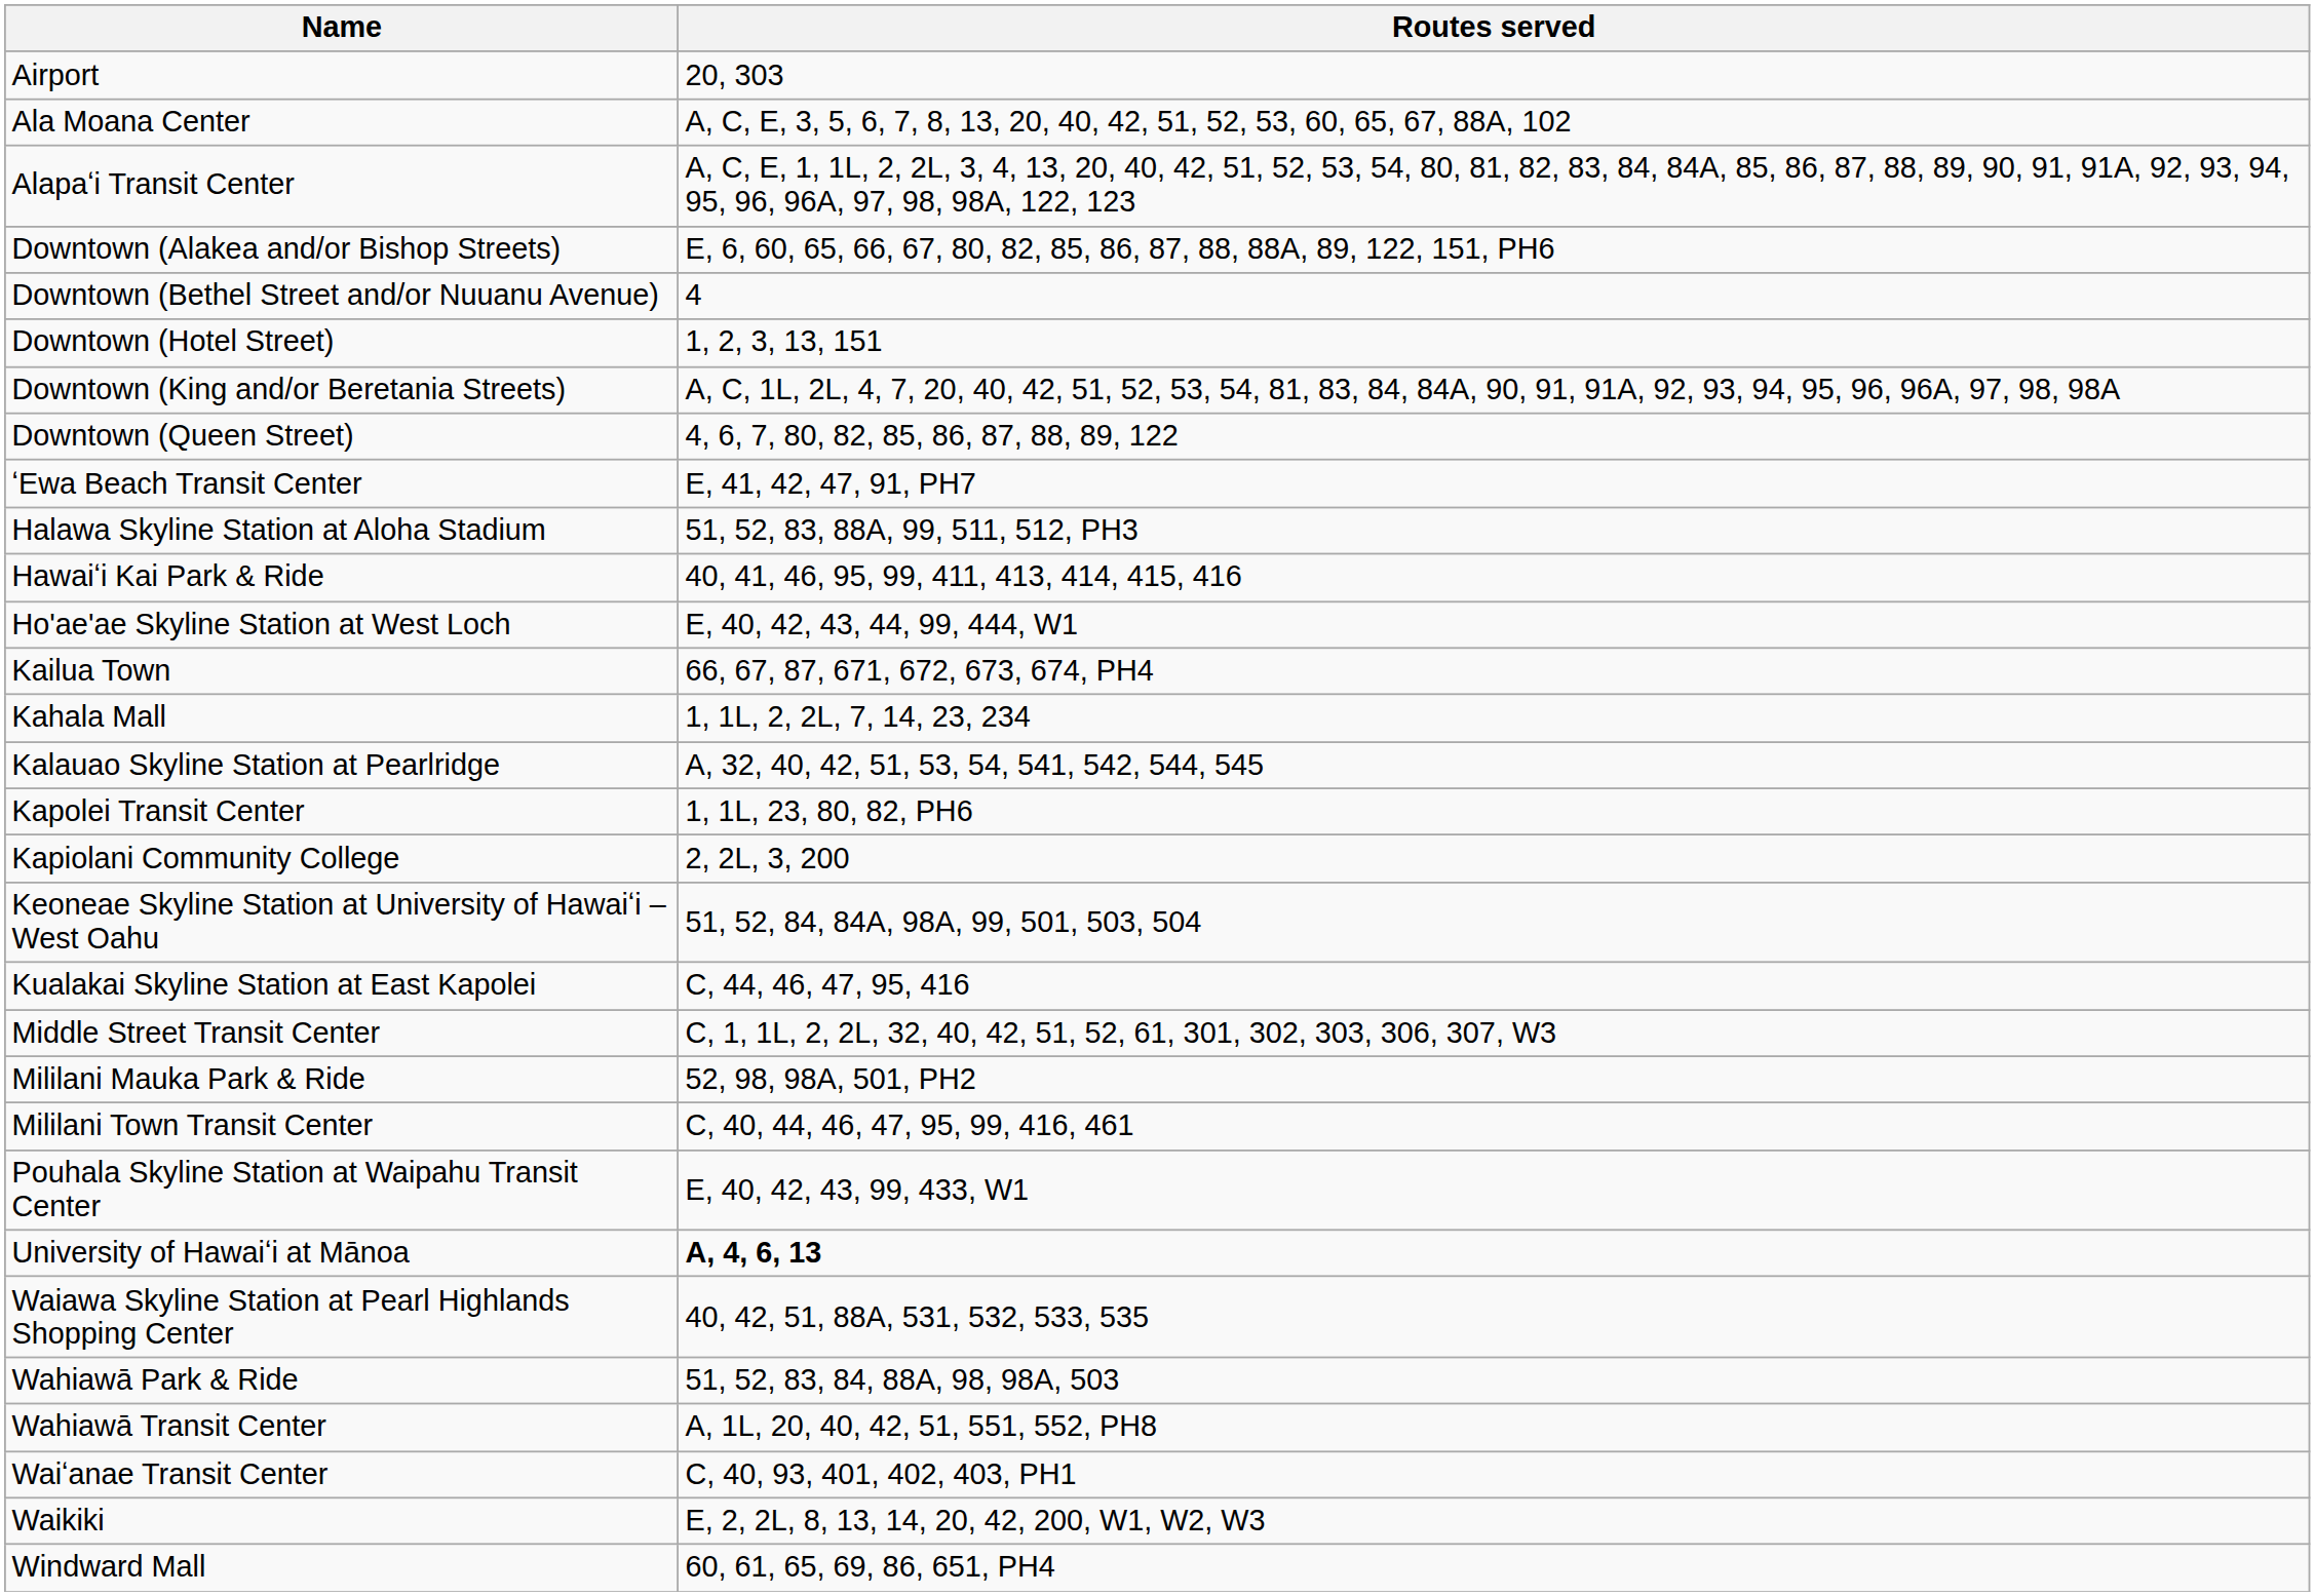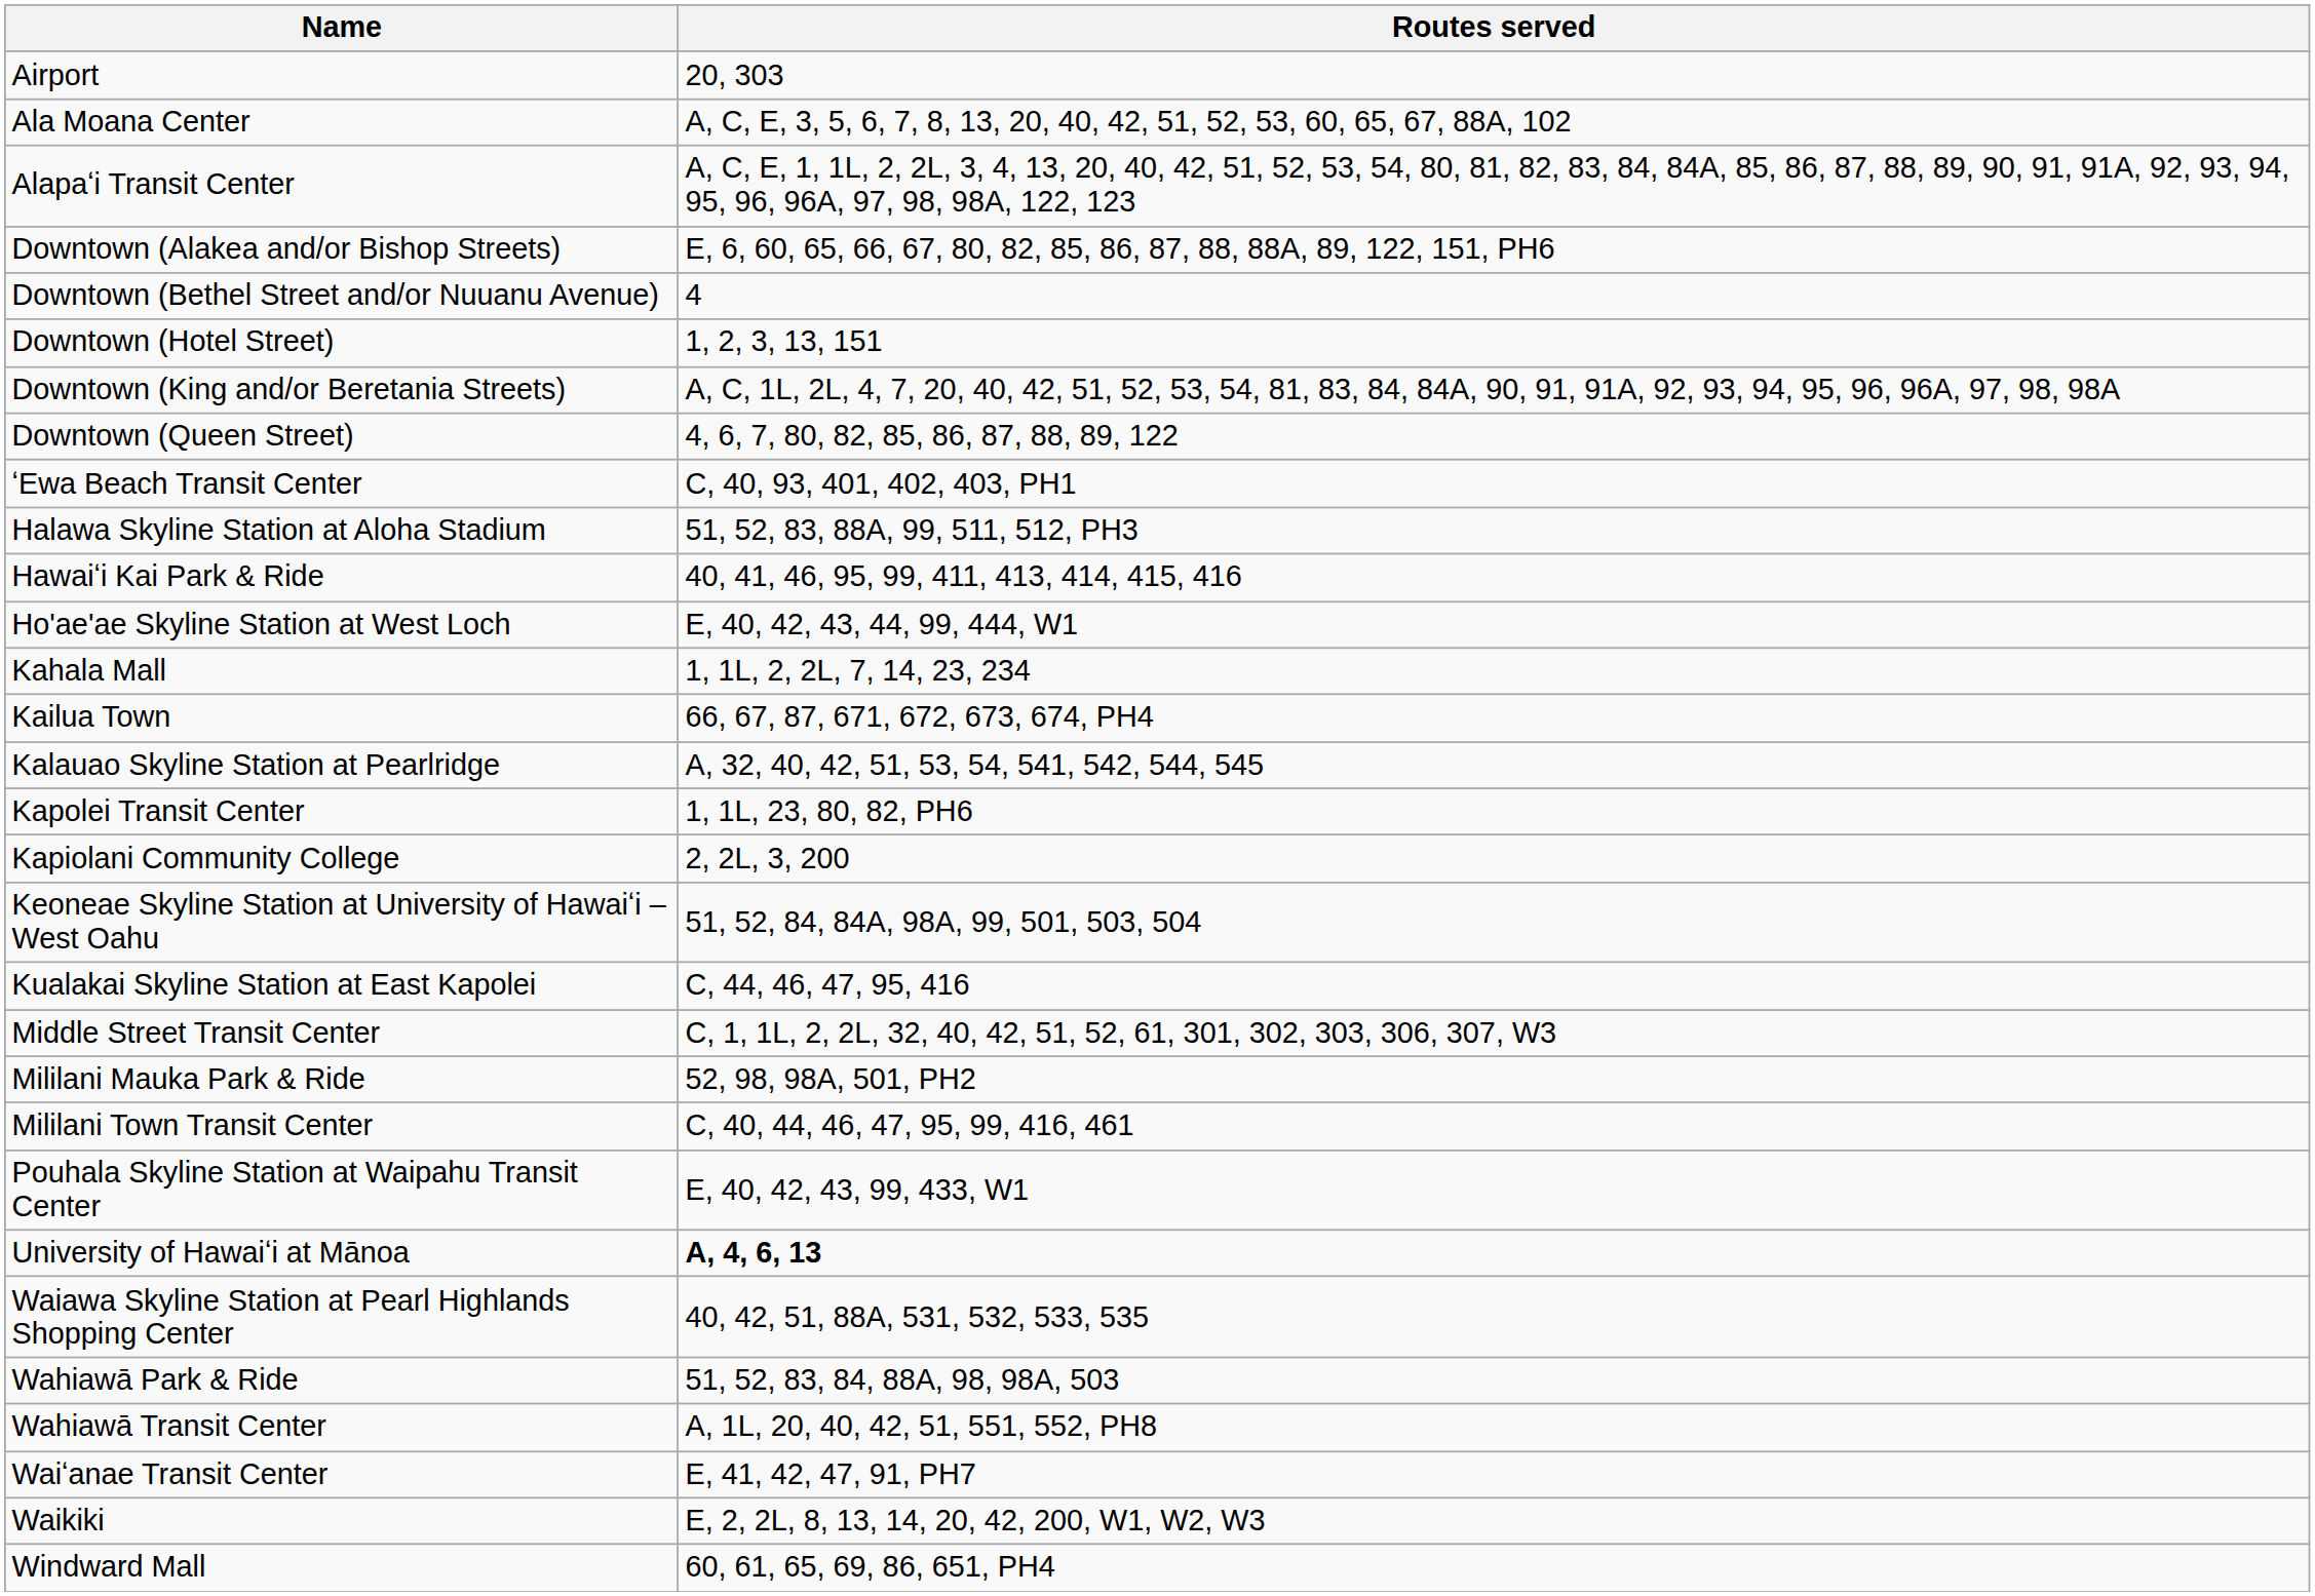ʻEwa Beach Transit Center | Routes served: E, 41, 42, 47, 91, PH7 -> C, 40, 93, 401, 402, 403, PH1
rows swapped: Kahala Mall <-> Kailua Town
Waiʻanae Transit Center | Routes served: C, 40, 93, 401, 402, 403, PH1 -> E, 41, 42, 47, 91, PH7
